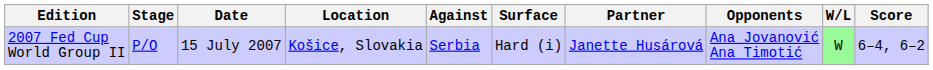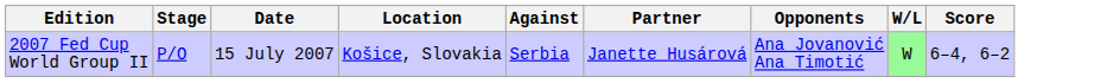- column: Surface | Hard (i)
